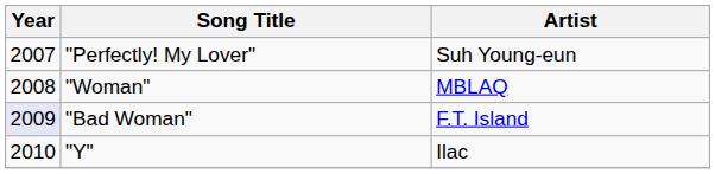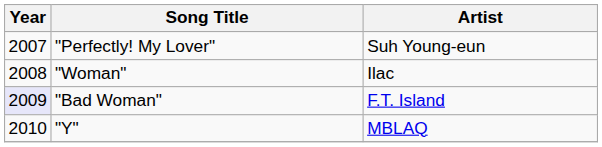"Woman" | Artist: MBLAQ -> Ilac
"Y" | Artist: Ilac -> MBLAQ
